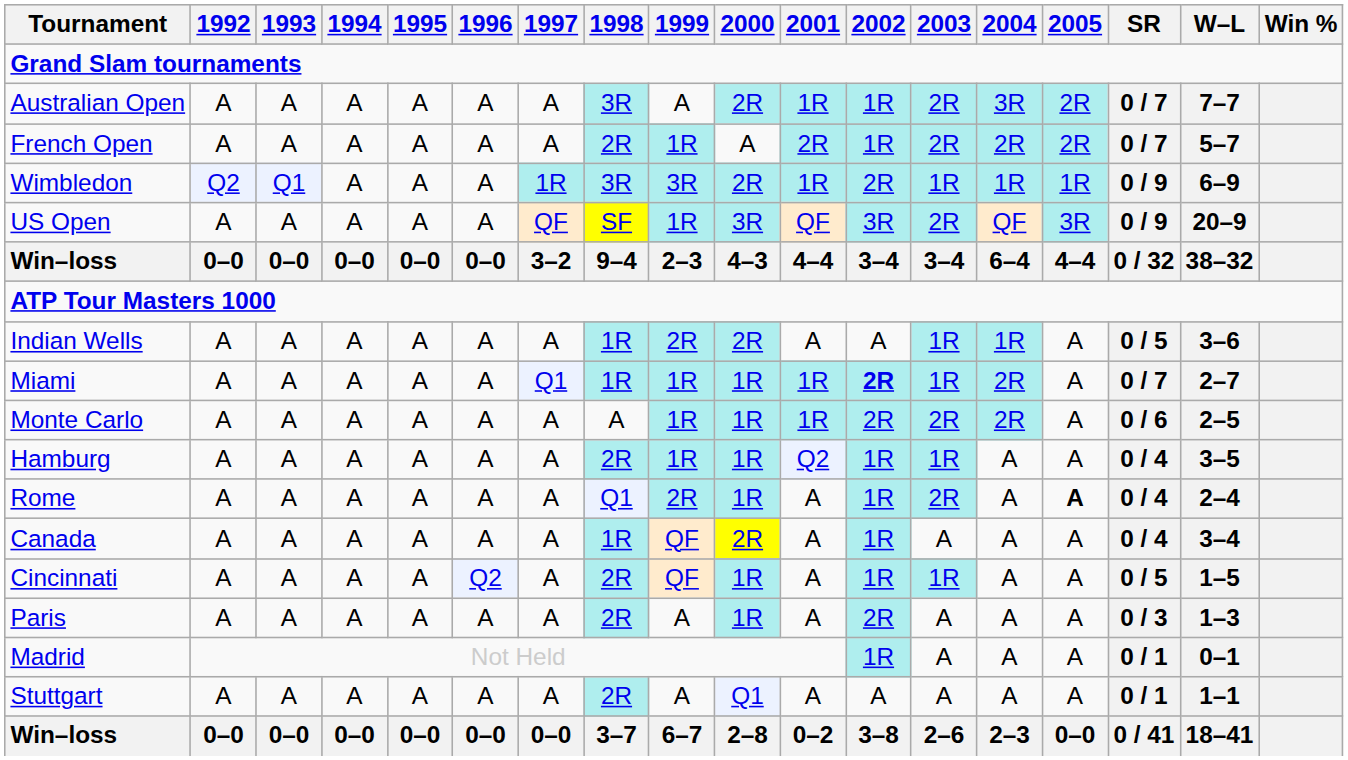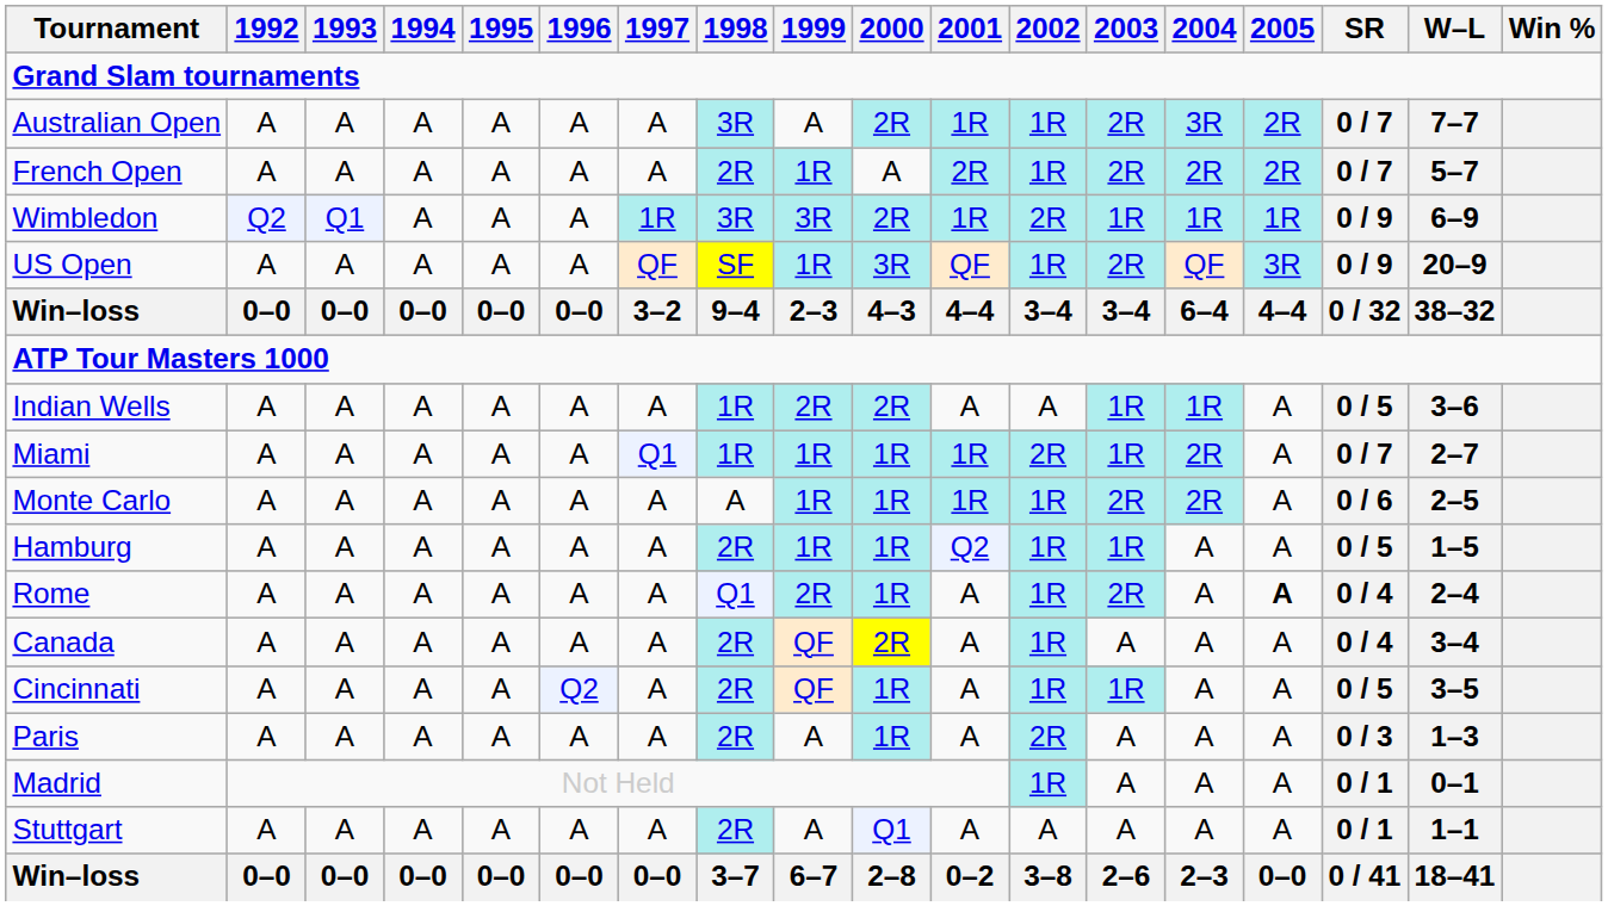US Open | 2002: 3R -> 1R
Miami | 2002: bold -> normal
Monte Carlo | 2002: 2R -> 1R
Hamburg | SR: 0 / 4 -> 0 / 5
Hamburg | W–L: 3–5 -> 1–5
Canada | 1998: 1R -> 2R
Cincinnati | W–L: 1–5 -> 3–5
